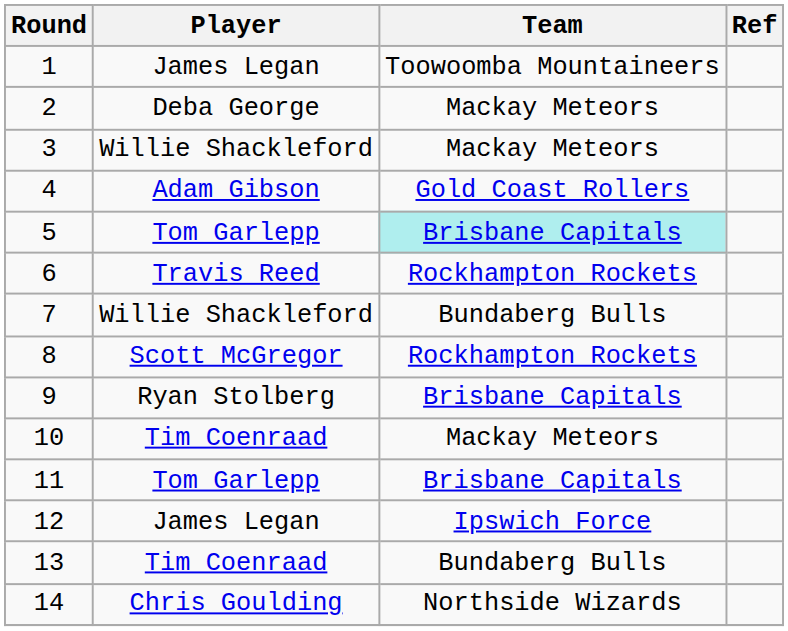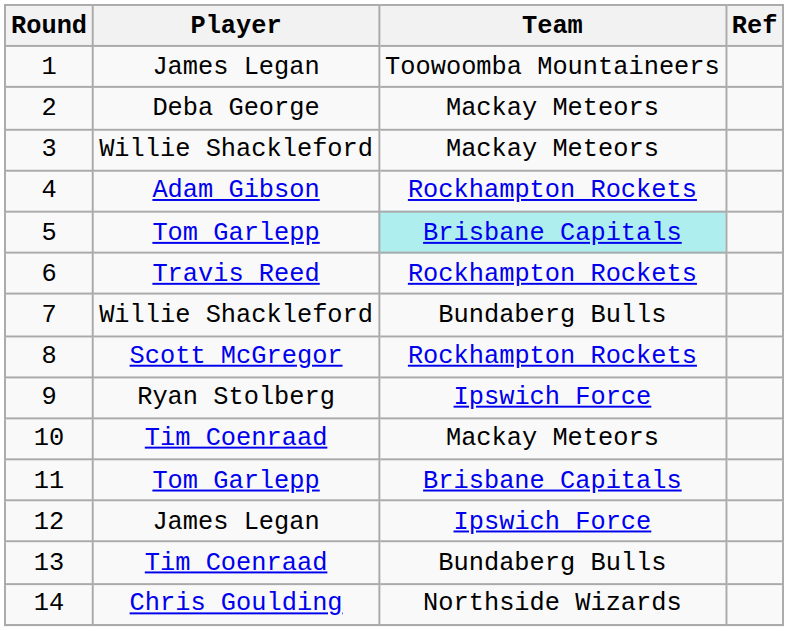4 | Team: Gold Coast Rollers -> Rockhampton Rockets
9 | Team: Brisbane Capitals -> Ipswich Force
